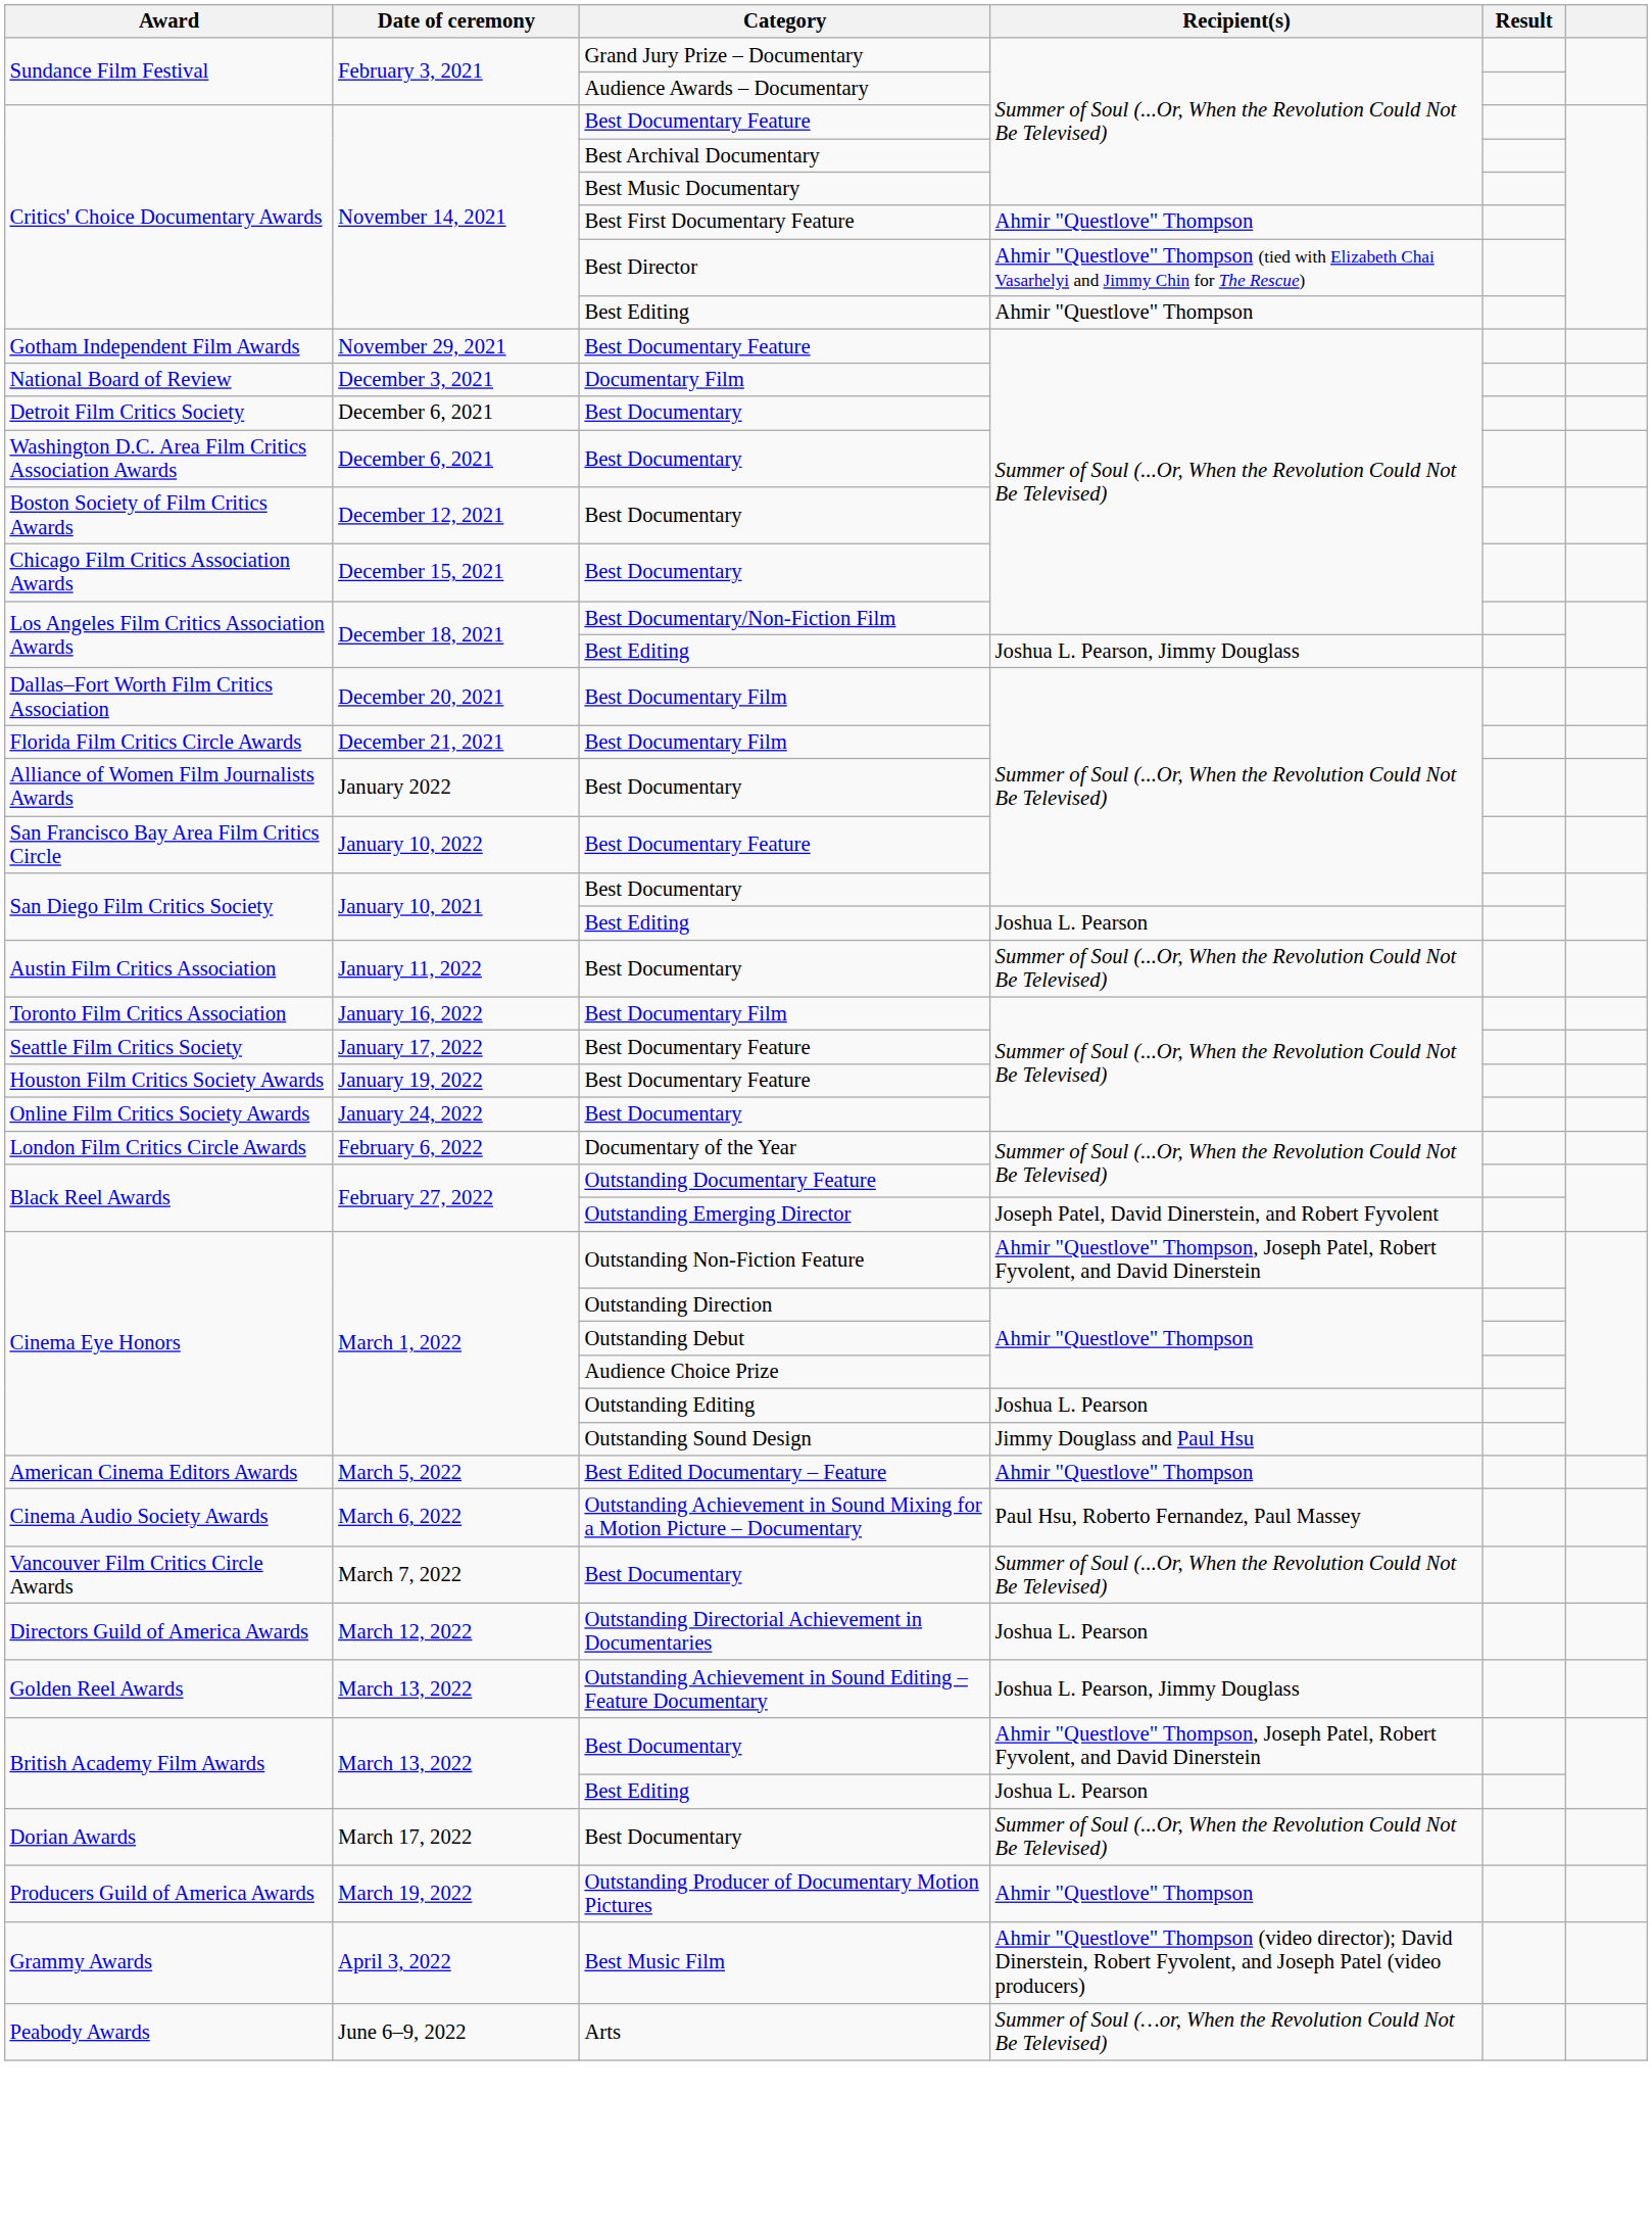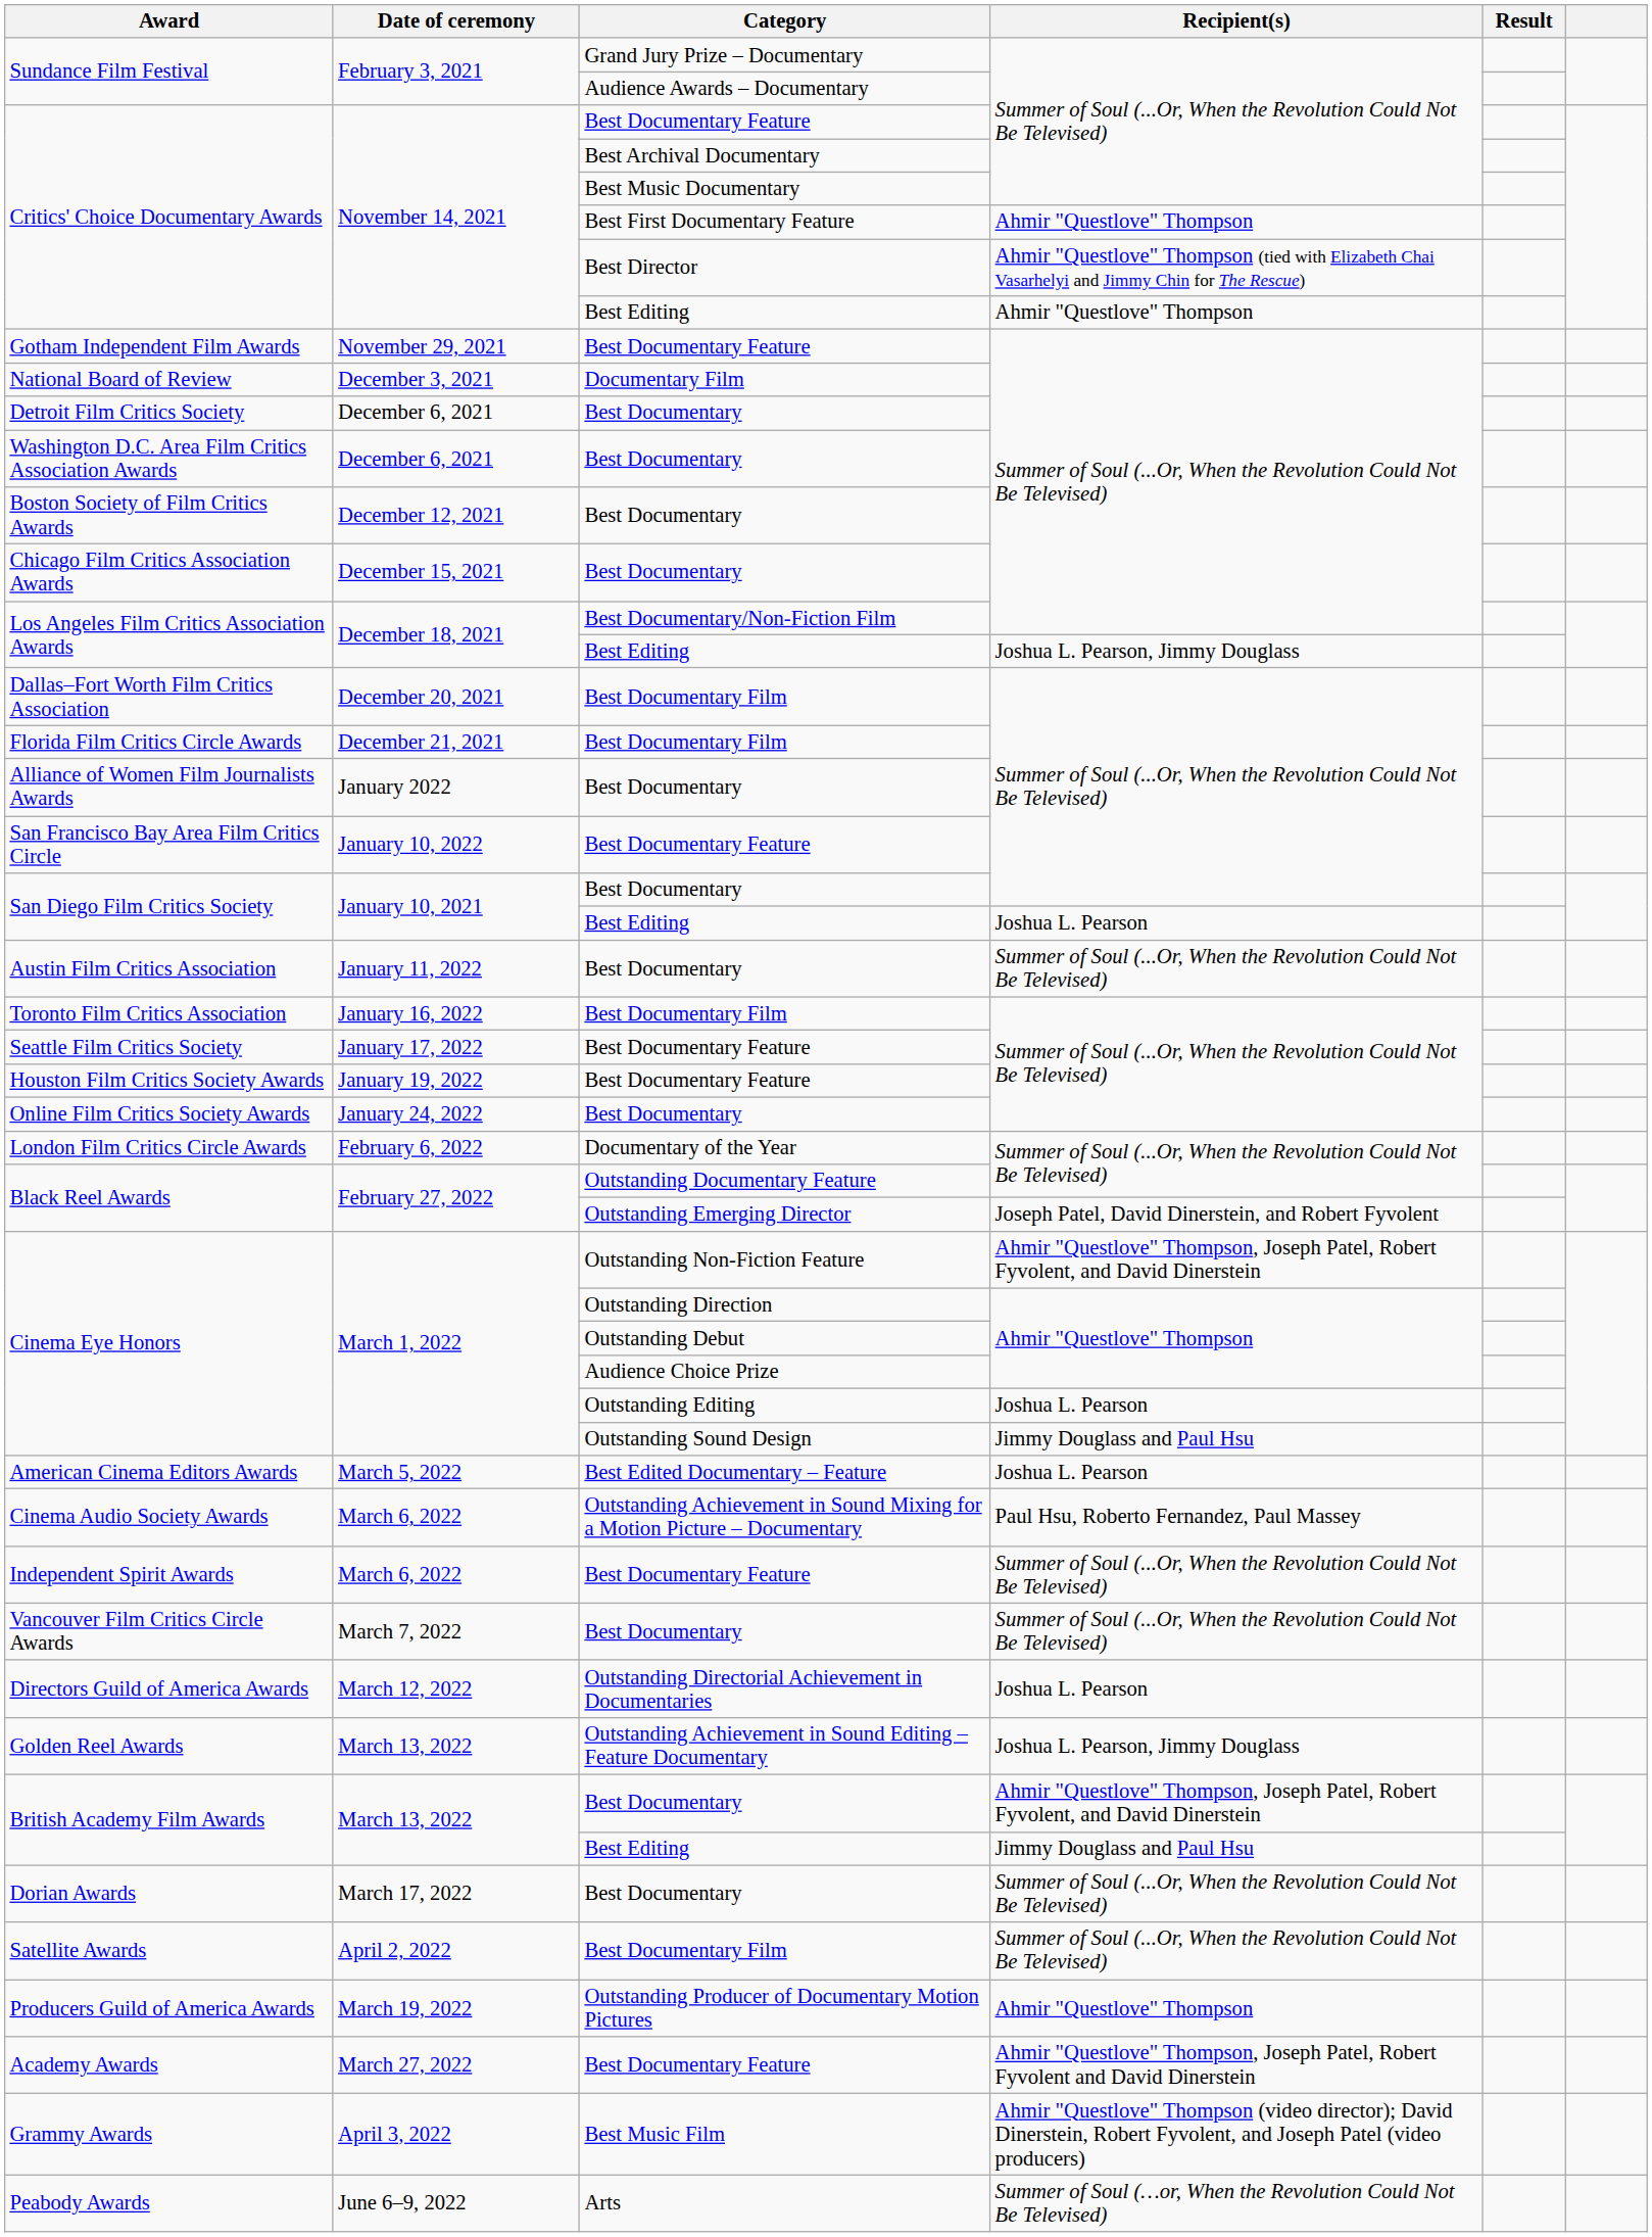American Cinema Editors Awards | Recipient(s): Ahmir "Questlove" Thompson -> Joshua L. Pearson
+ row: Independent Spirit Awards | March 6, 2022 | Best Documentary Feature | Summer of Soul (...Or, When the Revolution Could Not Be Televised)
British Academy Film Awards / Best Editing | Recipient(s): Joshua L. Pearson -> Jimmy Douglass and Paul Hsu
+ row: Satellite Awards | April 2, 2022 | Best Documentary Film | Summer of Soul (...Or, When the Revolution Could Not Be Televised)
+ row: Academy Awards | March 27, 2022 | Best Documentary Feature | Ahmir "Questlove" Thompson, Joseph Patel, Robert Fyvolent and David Dinerstein
